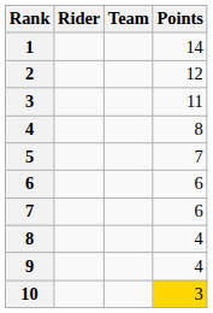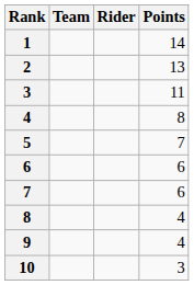columns swapped: Rider <-> Team
2 | Points: 12 -> 13
10 | Points: gold background -> no background
